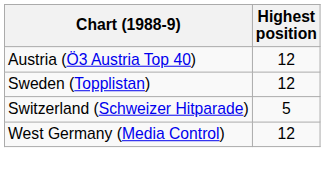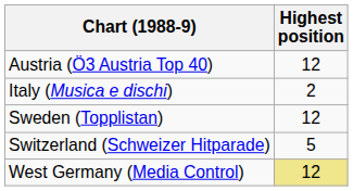+ row: Italy (Musica e dischi) | 2
West Germany (Media Control) | Highest position: no background -> khaki background
